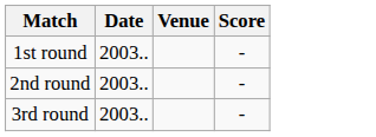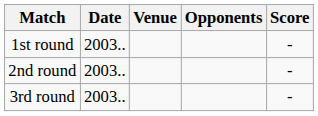+ column: Opponents
